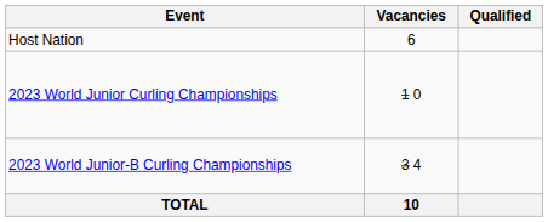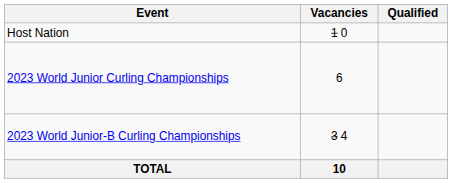Host Nation | Vacancies: 6 -> 1 0
2023 World Junior Curling Championships | Vacancies: 1 0 -> 6
